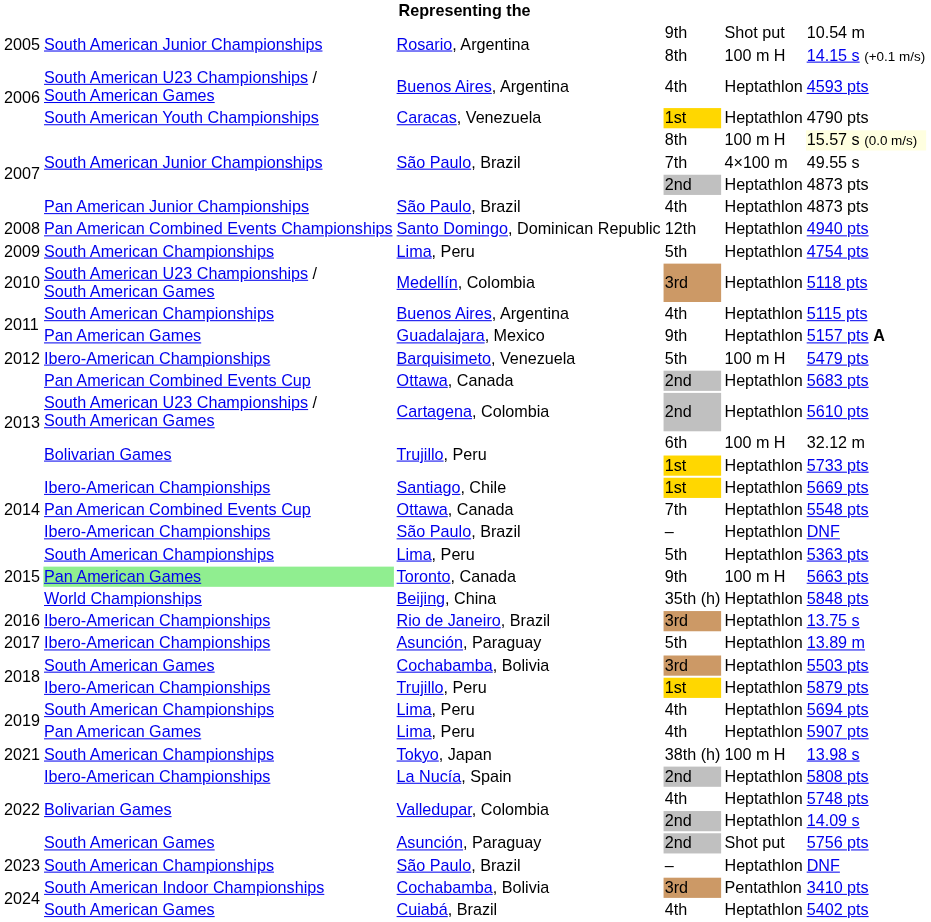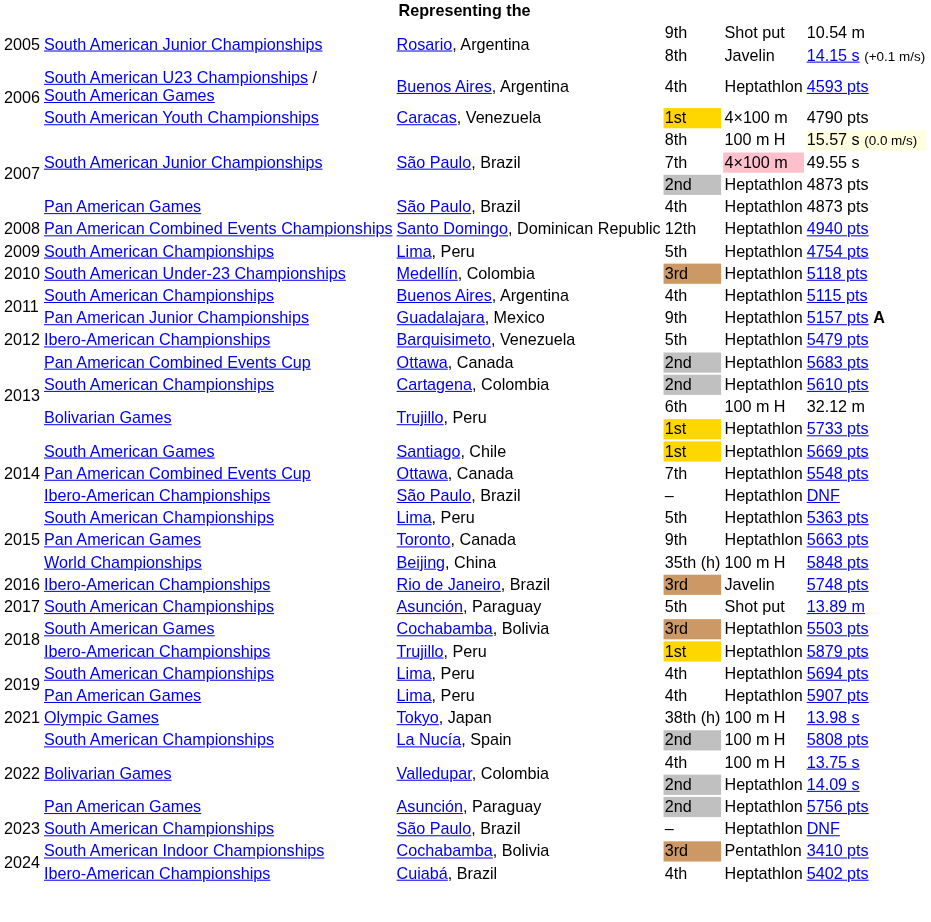Rosario, Argentina / 8th | column 5: 100 m H -> Javelin
Caracas, Venezuela | column 5: Heptathlon -> 4×100 m
São Paulo, Brazil / 7th | column 5: no background -> pink background
São Paulo, Brazil / 4th | column 2: Pan American Junior Championships -> Pan American Games
Medellín, Colombia | column 2: South American U23 Championships / South American Games -> South American Under-23 Championships
Guadalajara, Mexico | column 2: Pan American Games -> Pan American Junior Championships
Barquisimeto, Venezuela | column 5: 100 m H -> Heptathlon
Cartagena, Colombia | column 2: South American U23 Championships / South American Games -> South American Championships
Santiago, Chile | column 2: Ibero-American Championships -> South American Games
Toronto, Canada | column 2: lightgreen background -> no background
Toronto, Canada | column 5: 100 m H -> Heptathlon
Beijing, China | column 5: Heptathlon -> 100 m H
Rio de Janeiro, Brazil | column 5: Heptathlon -> Javelin
Rio de Janeiro, Brazil | column 6: 13.75 s -> 5748 pts
Asunción, Paraguay / 5th | column 2: Ibero-American Championships -> South American Championships
Asunción, Paraguay / 5th | column 5: Heptathlon -> Shot put
Tokyo, Japan | column 2: South American Championships -> Olympic Games
La Nucía, Spain | column 2: Ibero-American Championships -> South American Championships
La Nucía, Spain | column 5: Heptathlon -> 100 m H
Valledupar, Colombia / 4th | column 5: Heptathlon -> 100 m H
Valledupar, Colombia / 4th | column 6: 5748 pts -> 13.75 s
Asunción, Paraguay / 2nd | column 2: South American Games -> Pan American Games
Asunción, Paraguay / 2nd | column 5: Shot put -> Heptathlon
Cuiabá, Brazil | column 2: South American Games -> Ibero-American Championships
